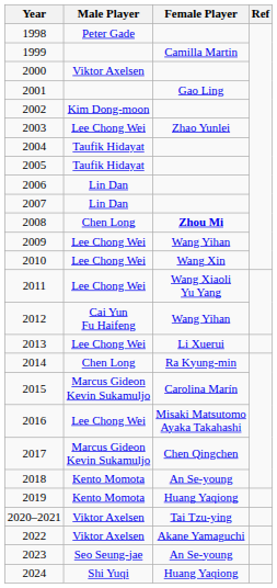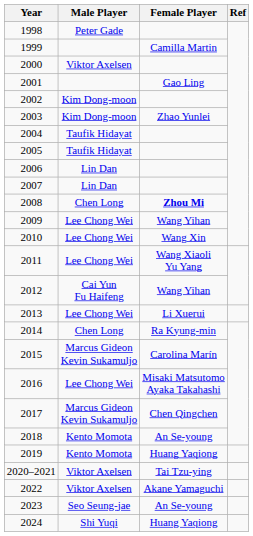2003 | Male Player: Lee Chong Wei -> Kim Dong-moon
